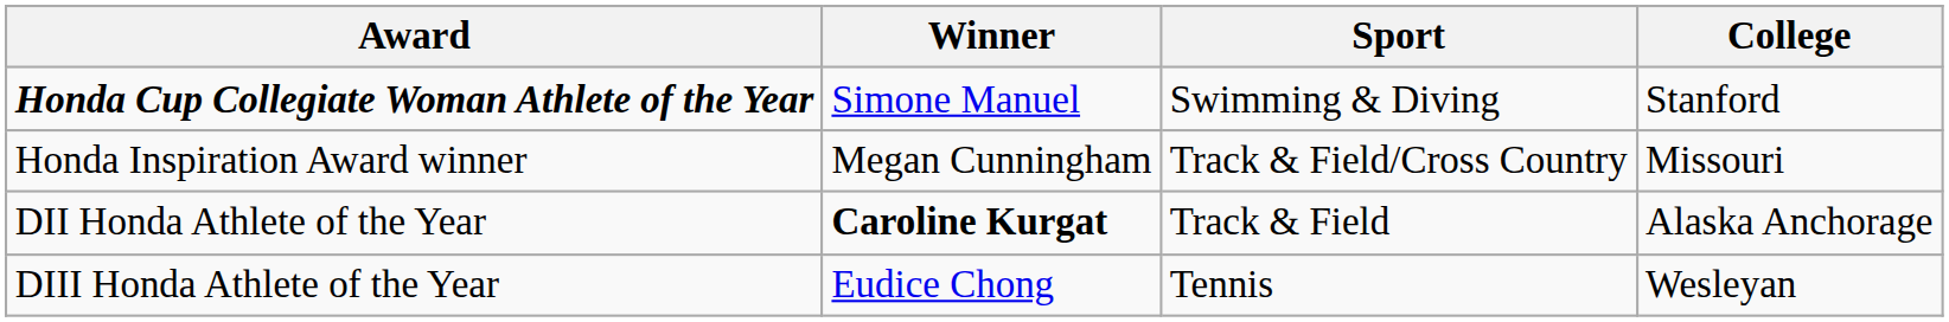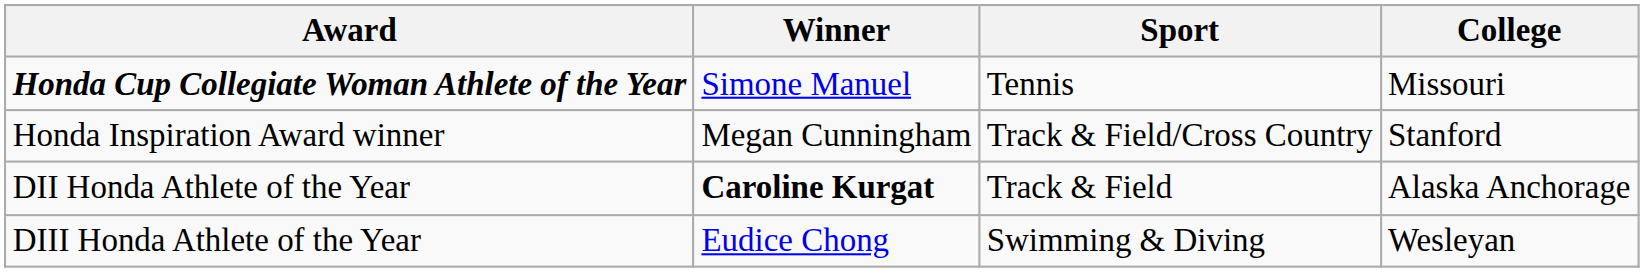Honda Cup Collegiate Woman Athlete of the Year | Sport: Swimming & Diving -> Tennis
Honda Cup Collegiate Woman Athlete of the Year | College: Stanford -> Missouri
Honda Inspiration Award winner | College: Missouri -> Stanford
DIII Honda Athlete of the Year | Sport: Tennis -> Swimming & Diving
